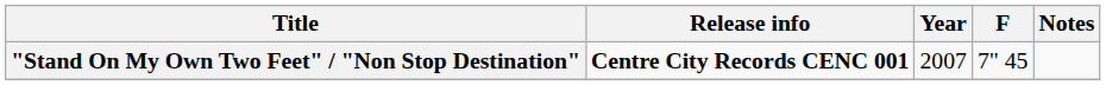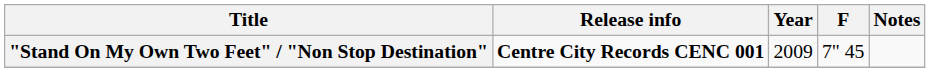"Stand On My Own Two Feet" / "Non Stop Destination" | Year: 2007 -> 2009
